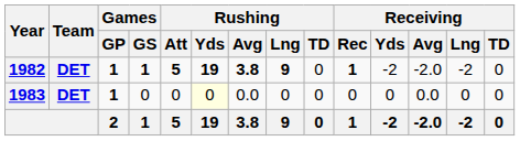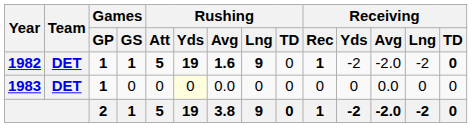1982 | Rushing / Avg: 3.8 -> 1.6
1982 | Receiving / TD: normal -> bold
